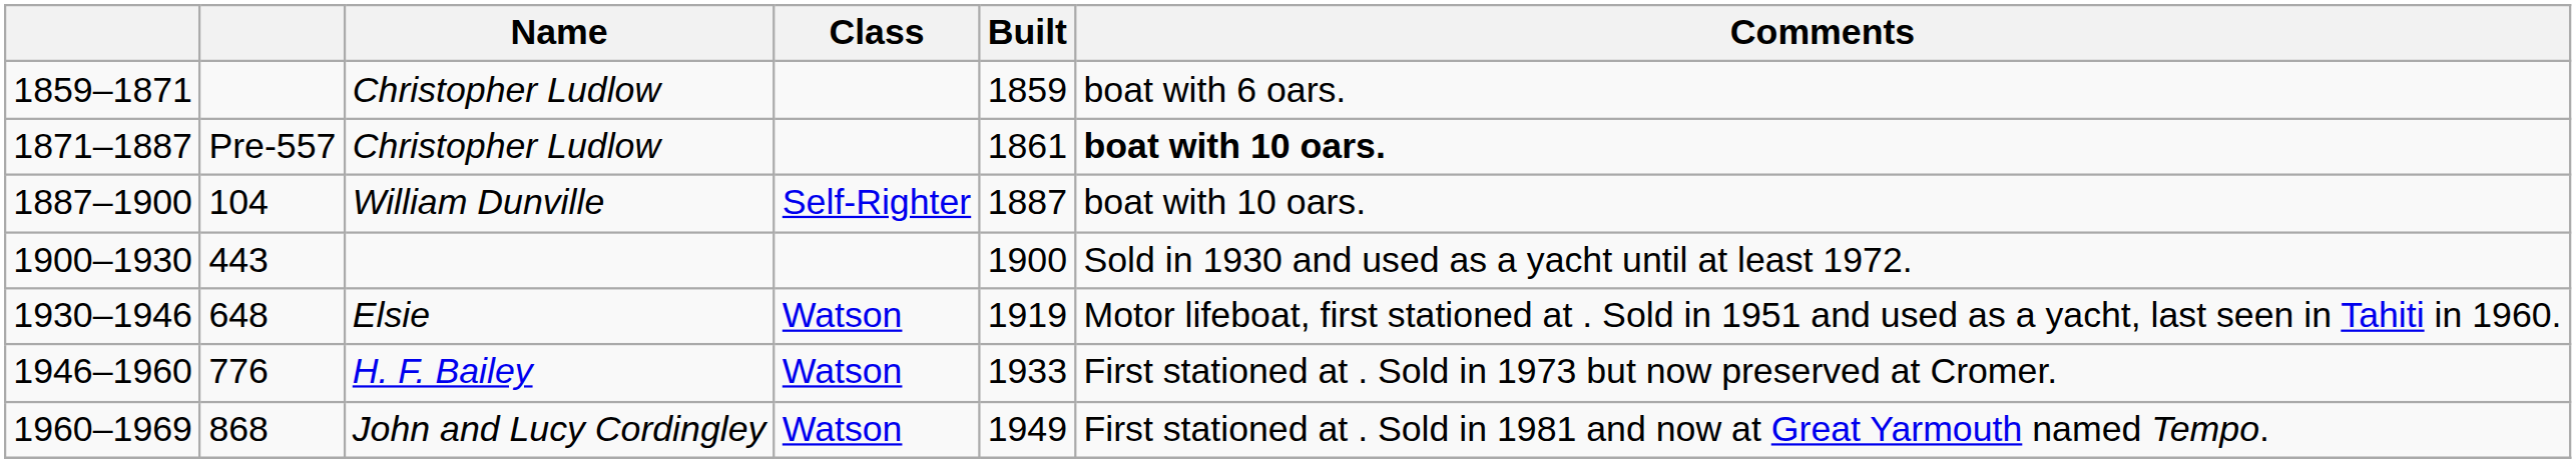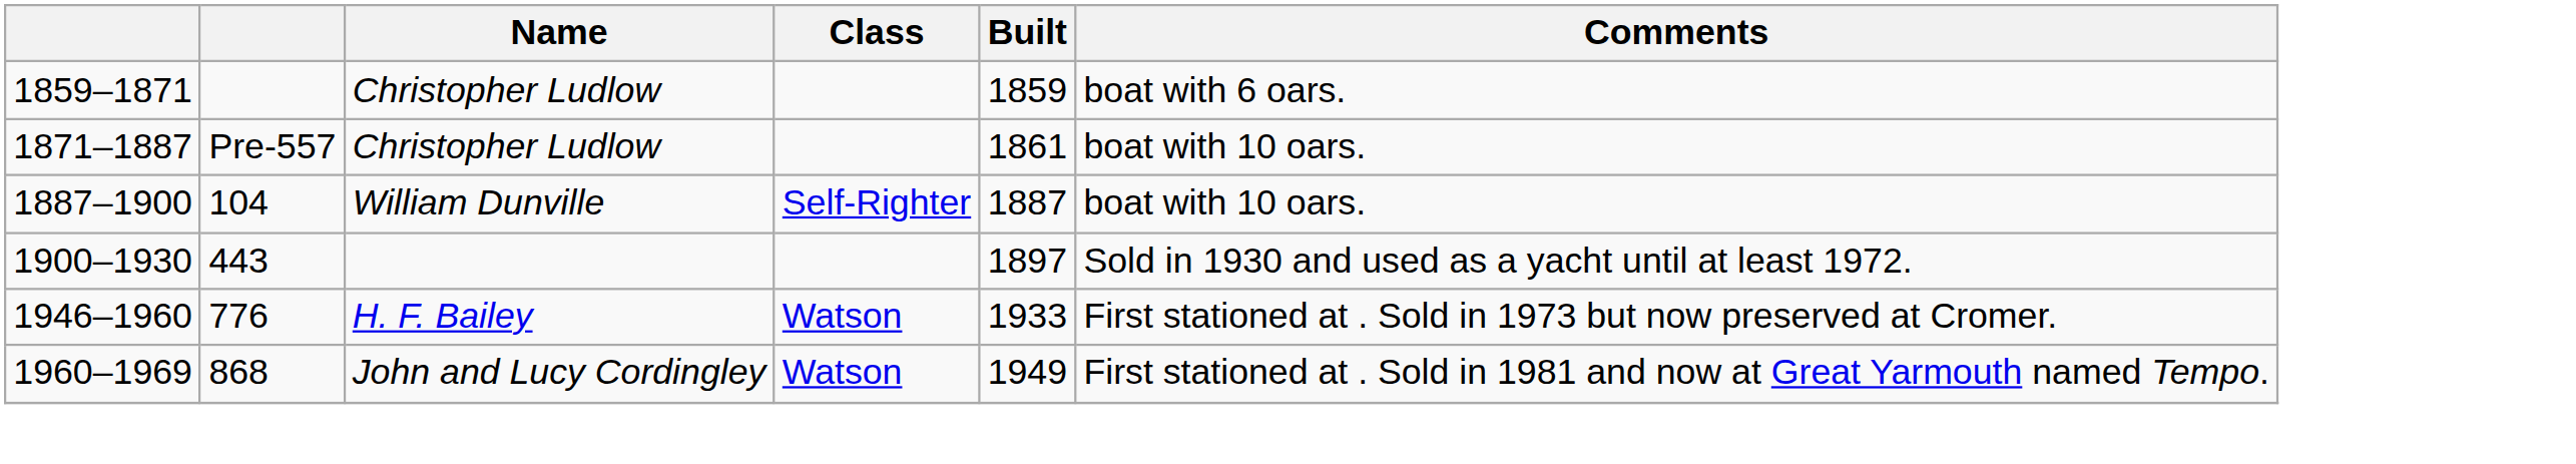1871–1887 | Comments: bold -> normal
1900–1930 | Built: 1900 -> 1897
- row: 1930–1946 | 648 | Elsie | Watson | 1919 | Motor lifeboat, first stationed at . Sold in 1951 and used as a yacht, last seen in Tahiti in 1960.
